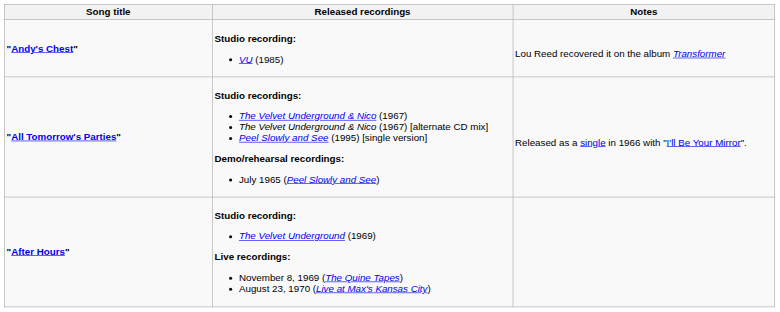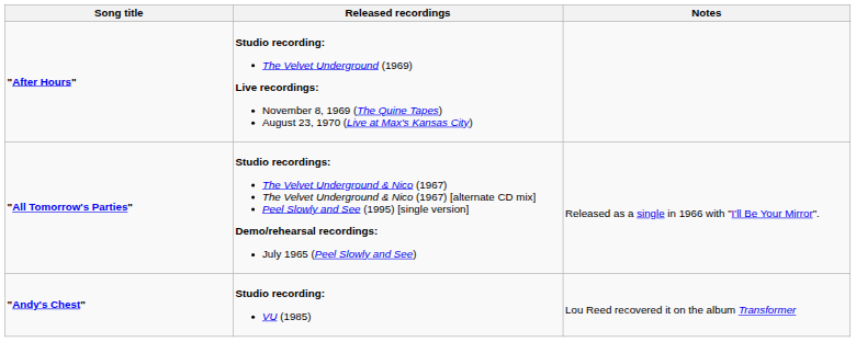rows swapped: "After Hours" <-> "Andy's Chest"
